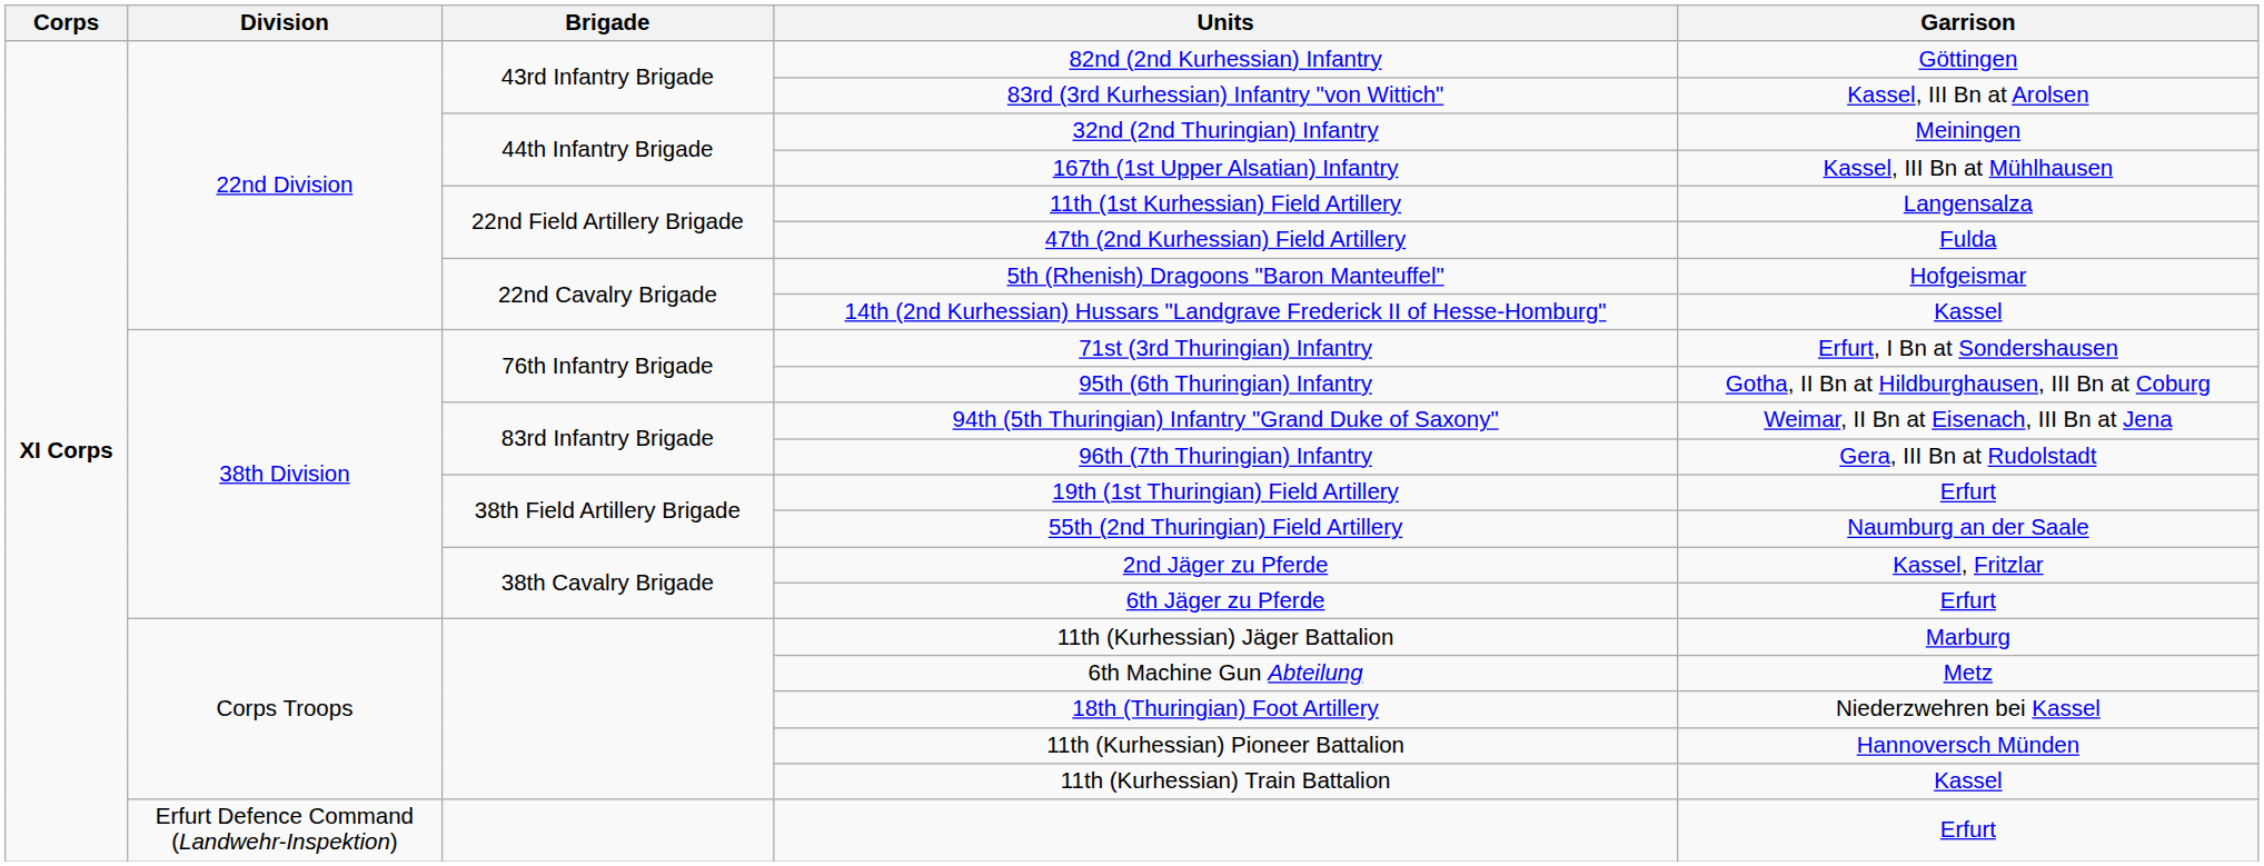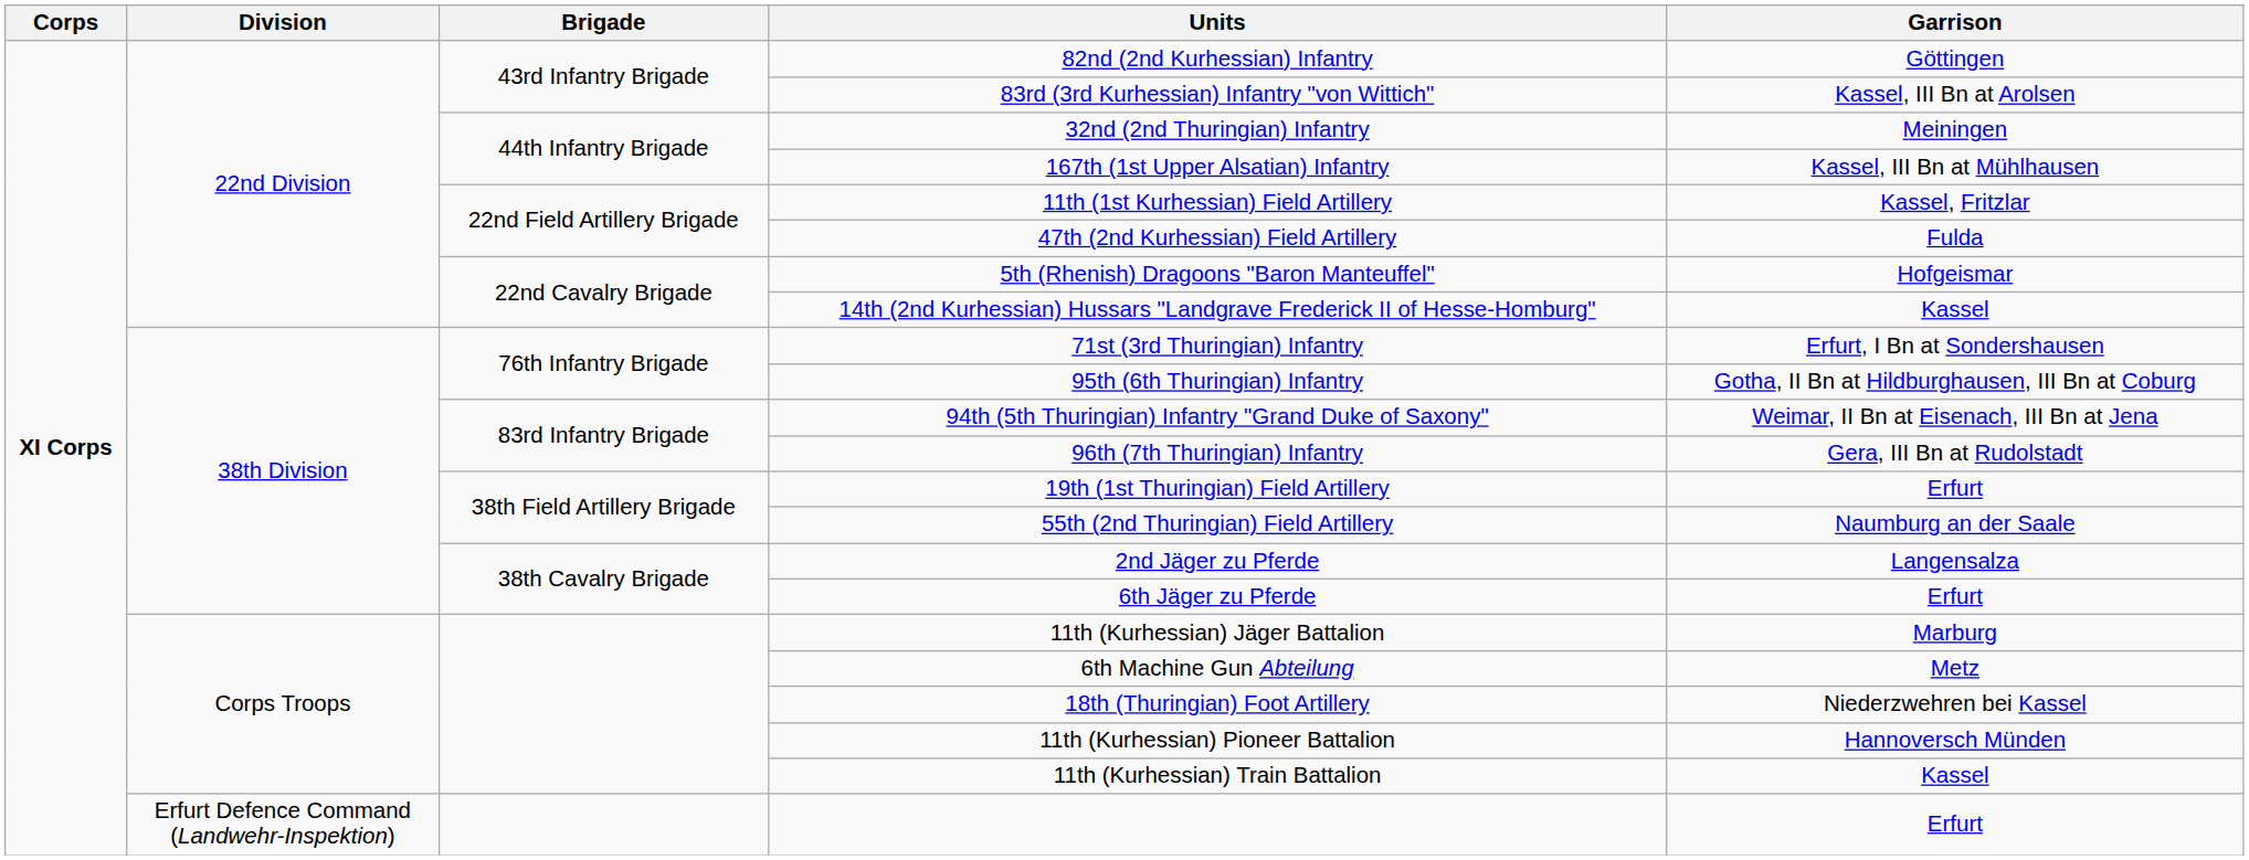11th (1st Kurhessian) Field Artillery | Garrison: Langensalza -> Kassel, Fritzlar
2nd Jäger zu Pferde | Garrison: Kassel, Fritzlar -> Langensalza
